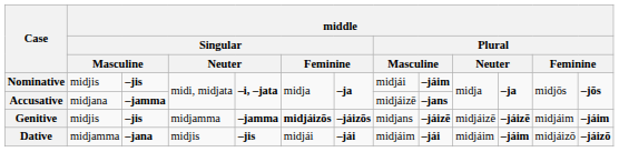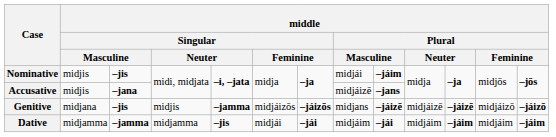Accusative | column 2: midjana -> midjis
Accusative | column 3: –jamma -> –jana
Genitive | column 2: midjis -> midjana
Genitive | column 4: midjamma -> midjis
Genitive | column 6: bold -> normal
Genitive | column 12: midjáim -> midjáizō
Genitive | column 13: –jáim -> –jáizō
Dative | column 3: –jana -> –jamma
Dative | column 4: midjis -> midjamma
Dative | column 12: midjáizō -> midjáim
Dative | column 13: –jáizō -> –jáim
